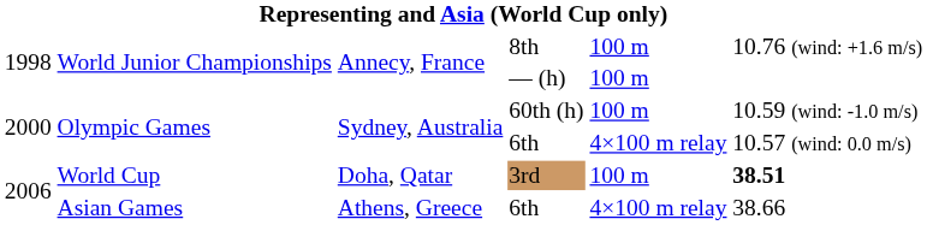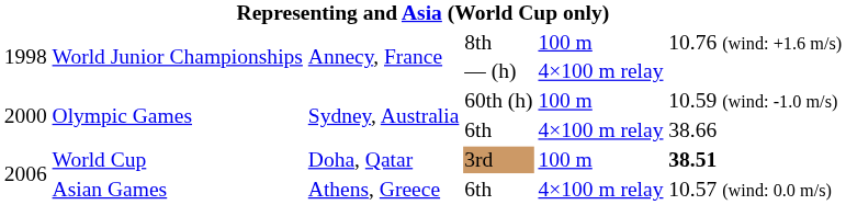— (h) | column 5: 100 m -> 4×100 m relay
Olympic Games / 6th | column 6: 10.57 (wind: 0.0 m/s) -> 38.66
Asian Games / 6th | column 6: 38.66 -> 10.57 (wind: 0.0 m/s)
